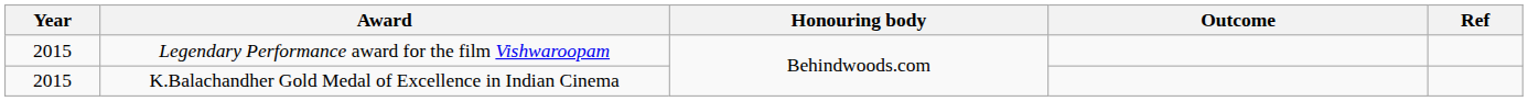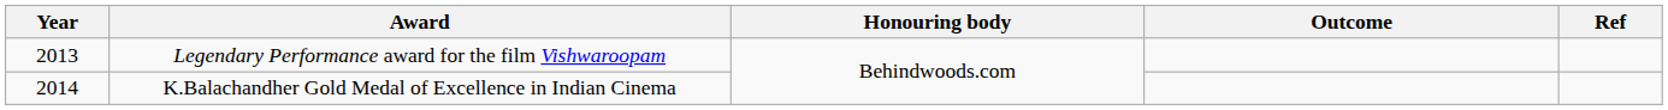Legendary Performance award for the film Vishwaroopam | Year: 2015 -> 2013
K.Balachandher Gold Medal of Excellence in Indian Cinema | Year: 2015 -> 2014
